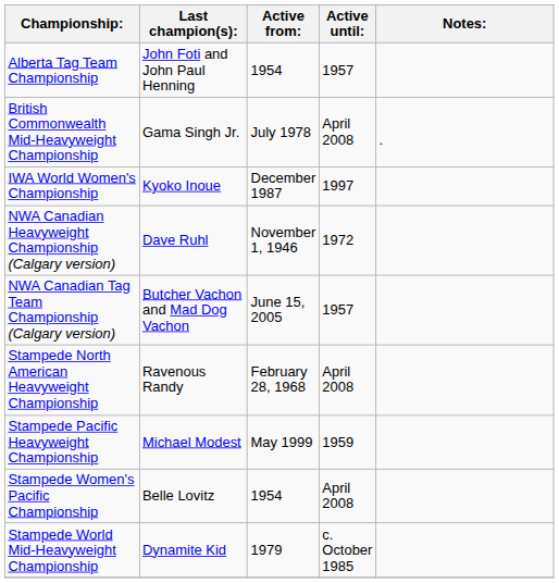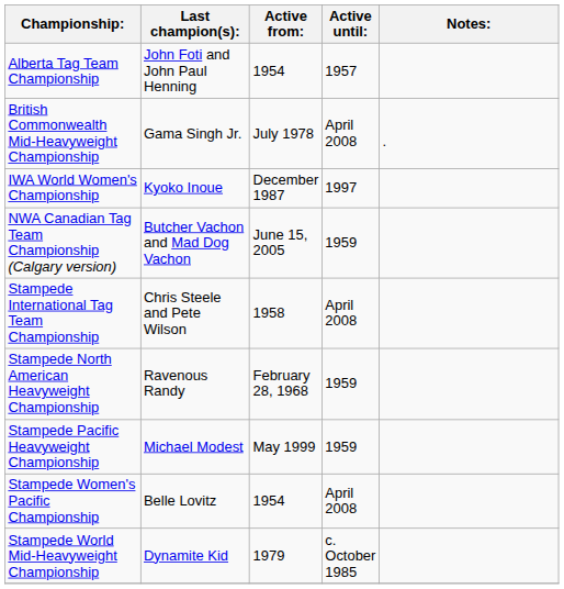- row: NWA Canadian Heavyweight Championship (Calgary version) | Dave Ruhl | November 1, 1946 | 1972
NWA Canadian Tag Team Championship (Calgary version) | Active until:: 1957 -> 1959
+ row: Stampede International Tag Team Championship | Chris Steele and Pete Wilson | 1958 | April 2008
Stampede North American Heavyweight Championship | Active until:: April 2008 -> 1959
